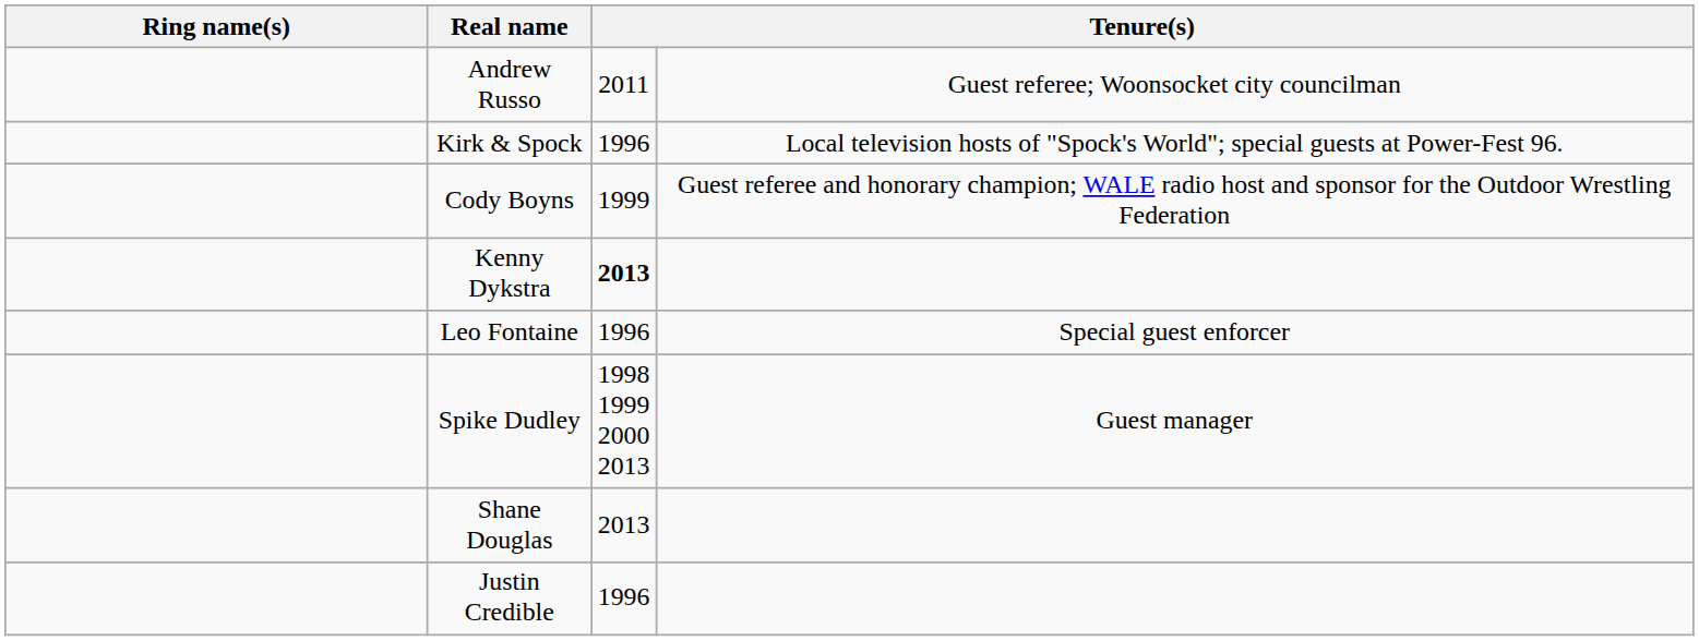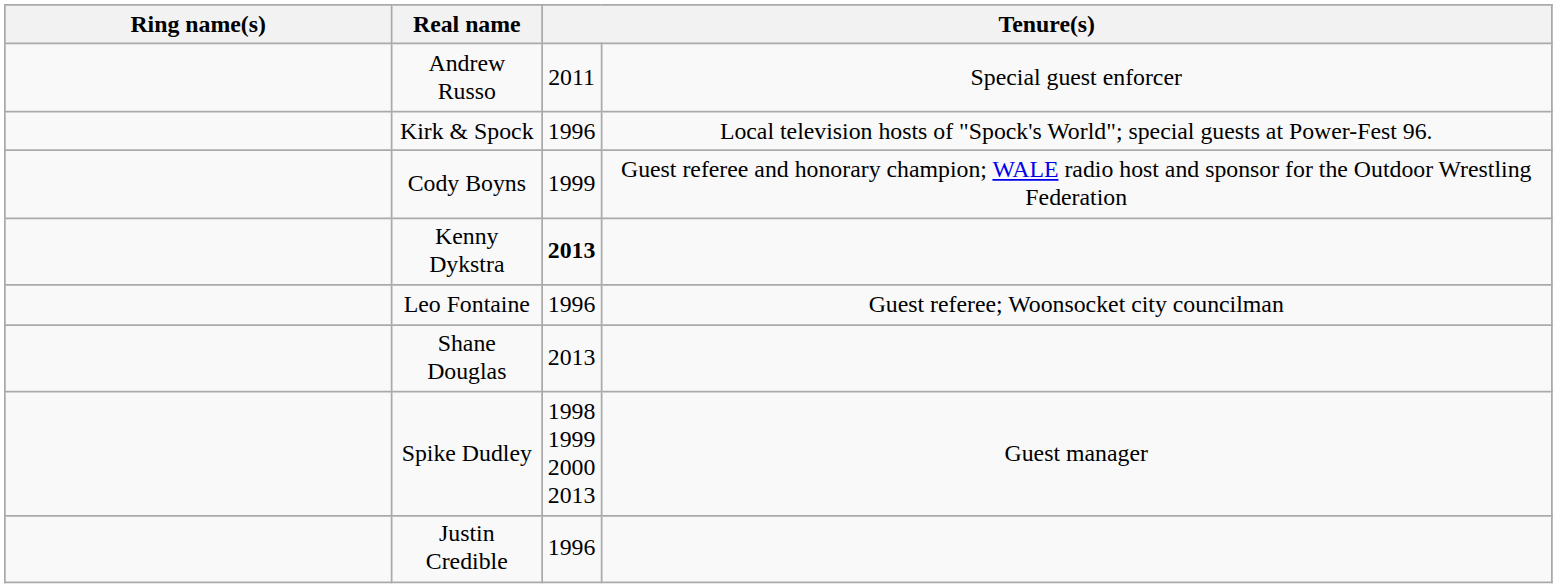Andrew Russo | column 4: Guest referee; Woonsocket city councilman -> Special guest enforcer
Leo Fontaine | column 4: Special guest enforcer -> Guest referee; Woonsocket city councilman
rows swapped: Spike Dudley <-> Shane Douglas
